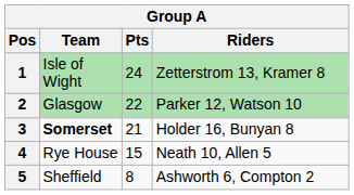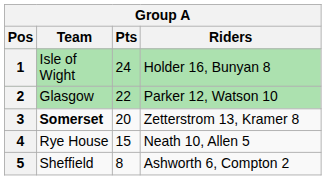1 | Riders: Zetterstrom 13, Kramer 8 -> Holder 16, Bunyan 8
3 | Pts: 21 -> 20
3 | Riders: Holder 16, Bunyan 8 -> Zetterstrom 13, Kramer 8
